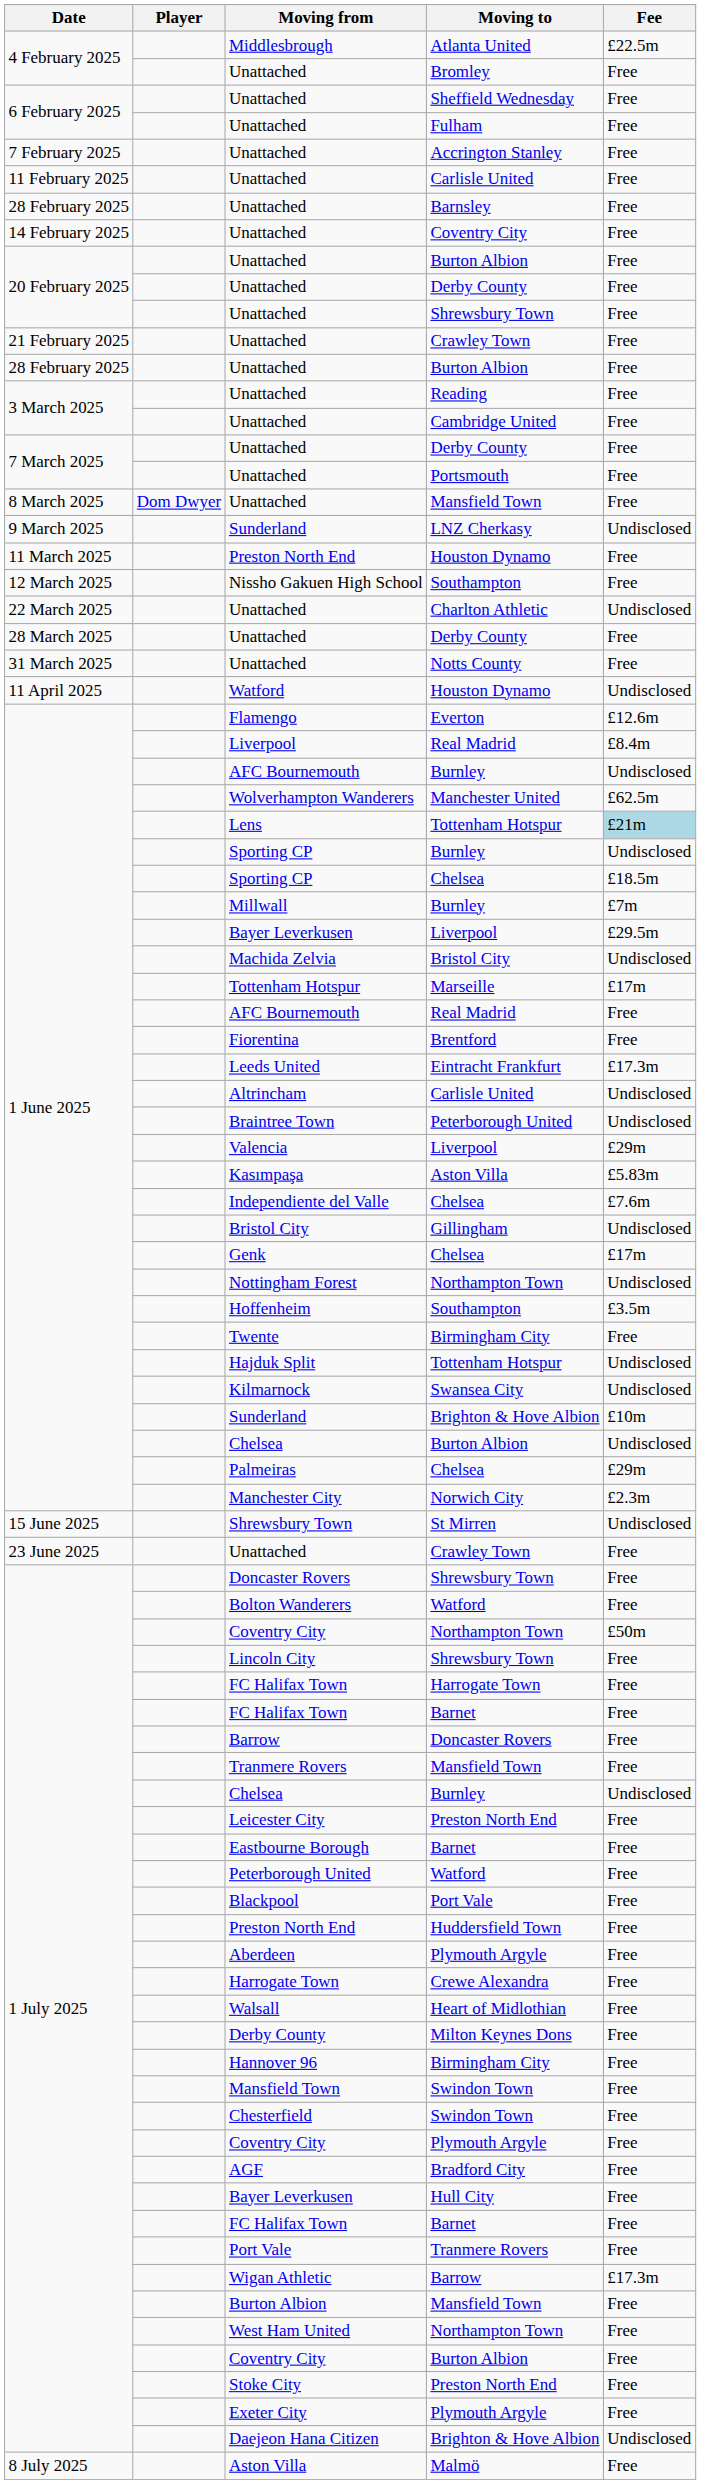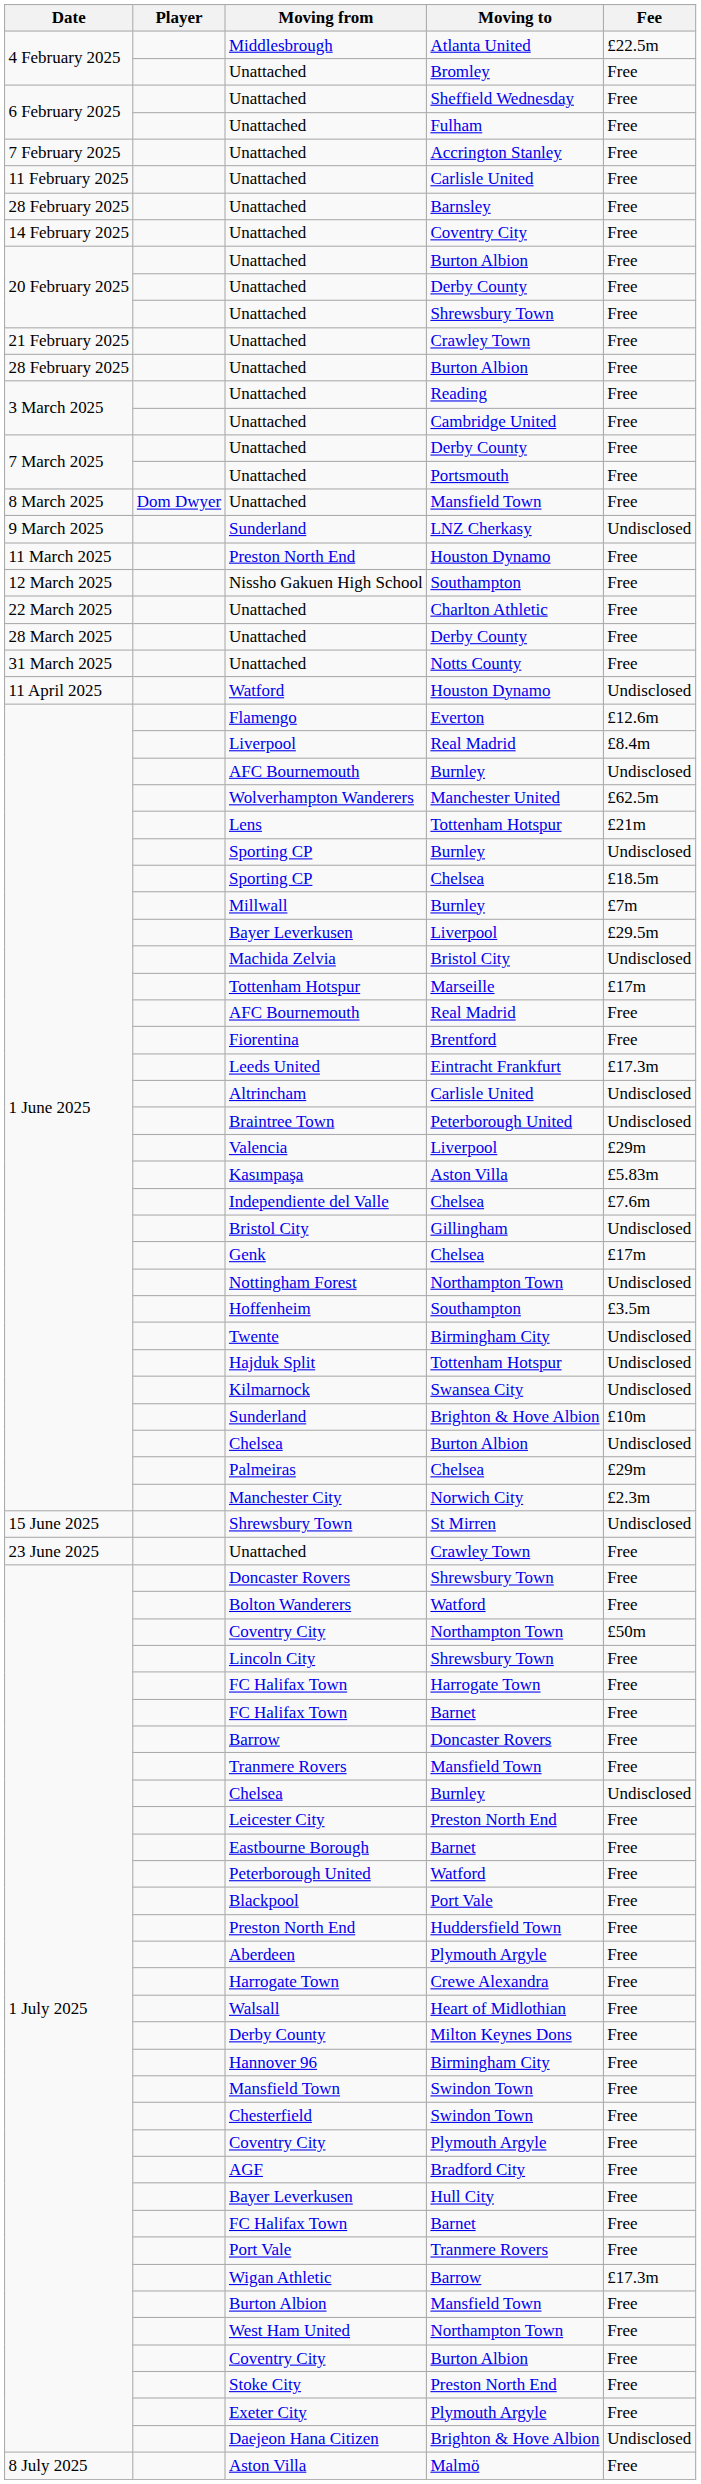Unattached / Charlton Athletic | Fee: Undisclosed -> Free
Lens | Fee: lightblue background -> no background
Twente | Fee: Free -> Undisclosed
